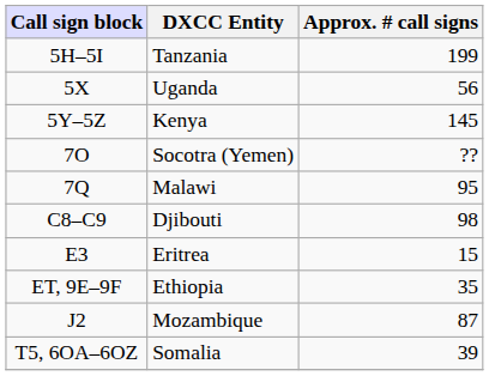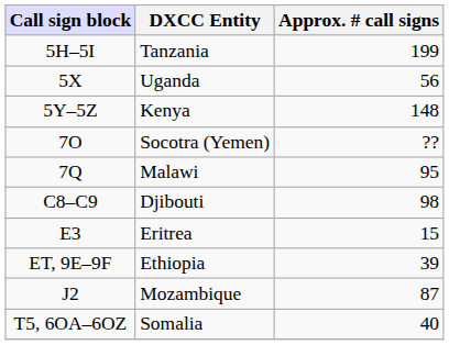5Y–5Z | Approx. # call signs: 145 -> 148
ET, 9E–9F | Approx. # call signs: 35 -> 39
T5, 6OA–6OZ | Approx. # call signs: 39 -> 40
